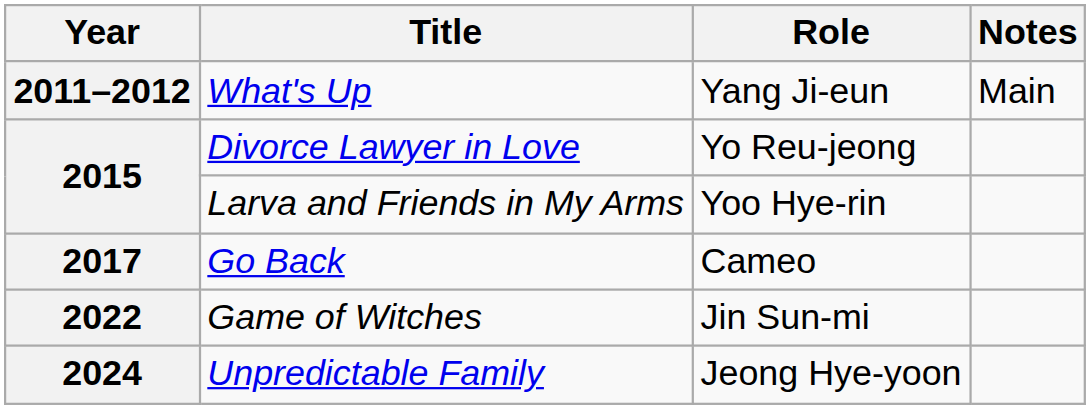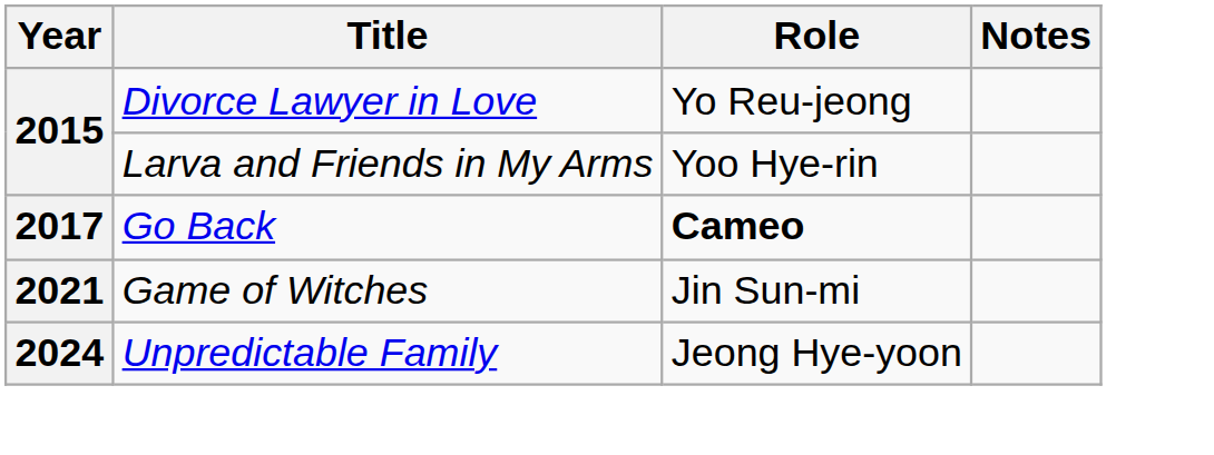- row: 2011–2012 | What's Up | Yang Ji-eun | Main
Go Back | Role: normal -> bold
Game of Witches | Year: 2022 -> 2021
